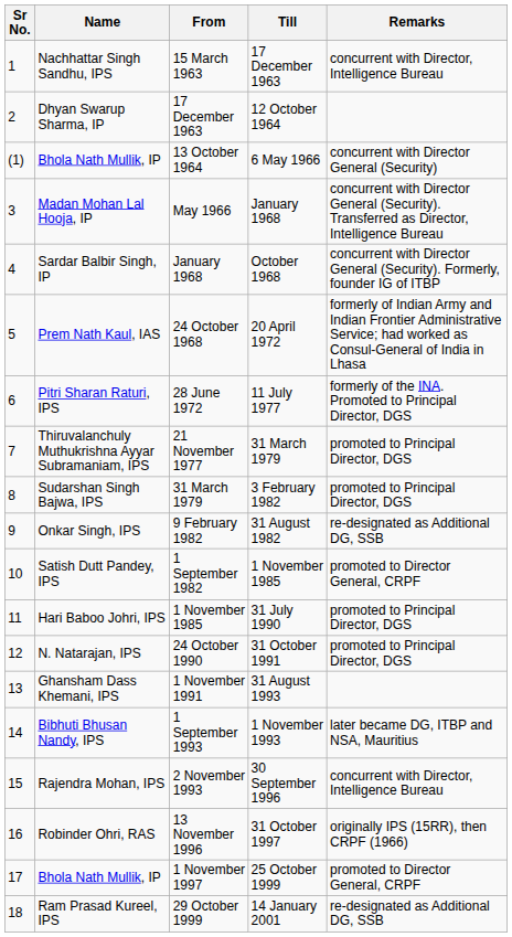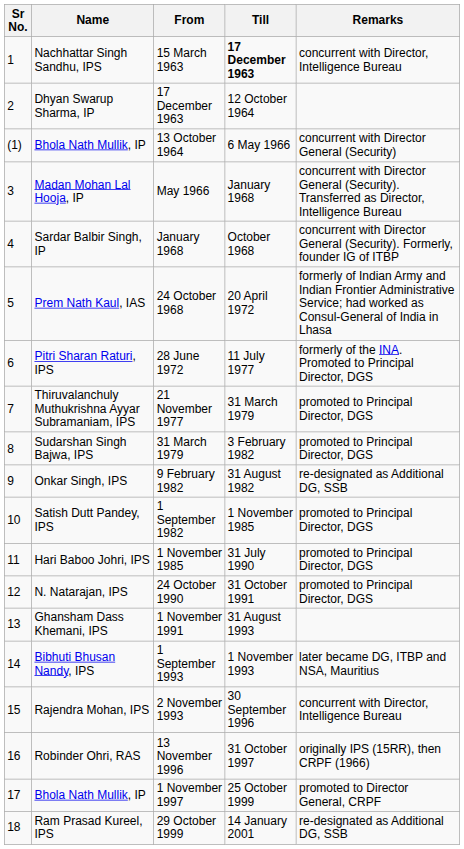15 March 1963 | Till: normal -> bold
1 September 1982 | Remarks: promoted to Director General, CRPF -> promoted to Principal Director, DGS
